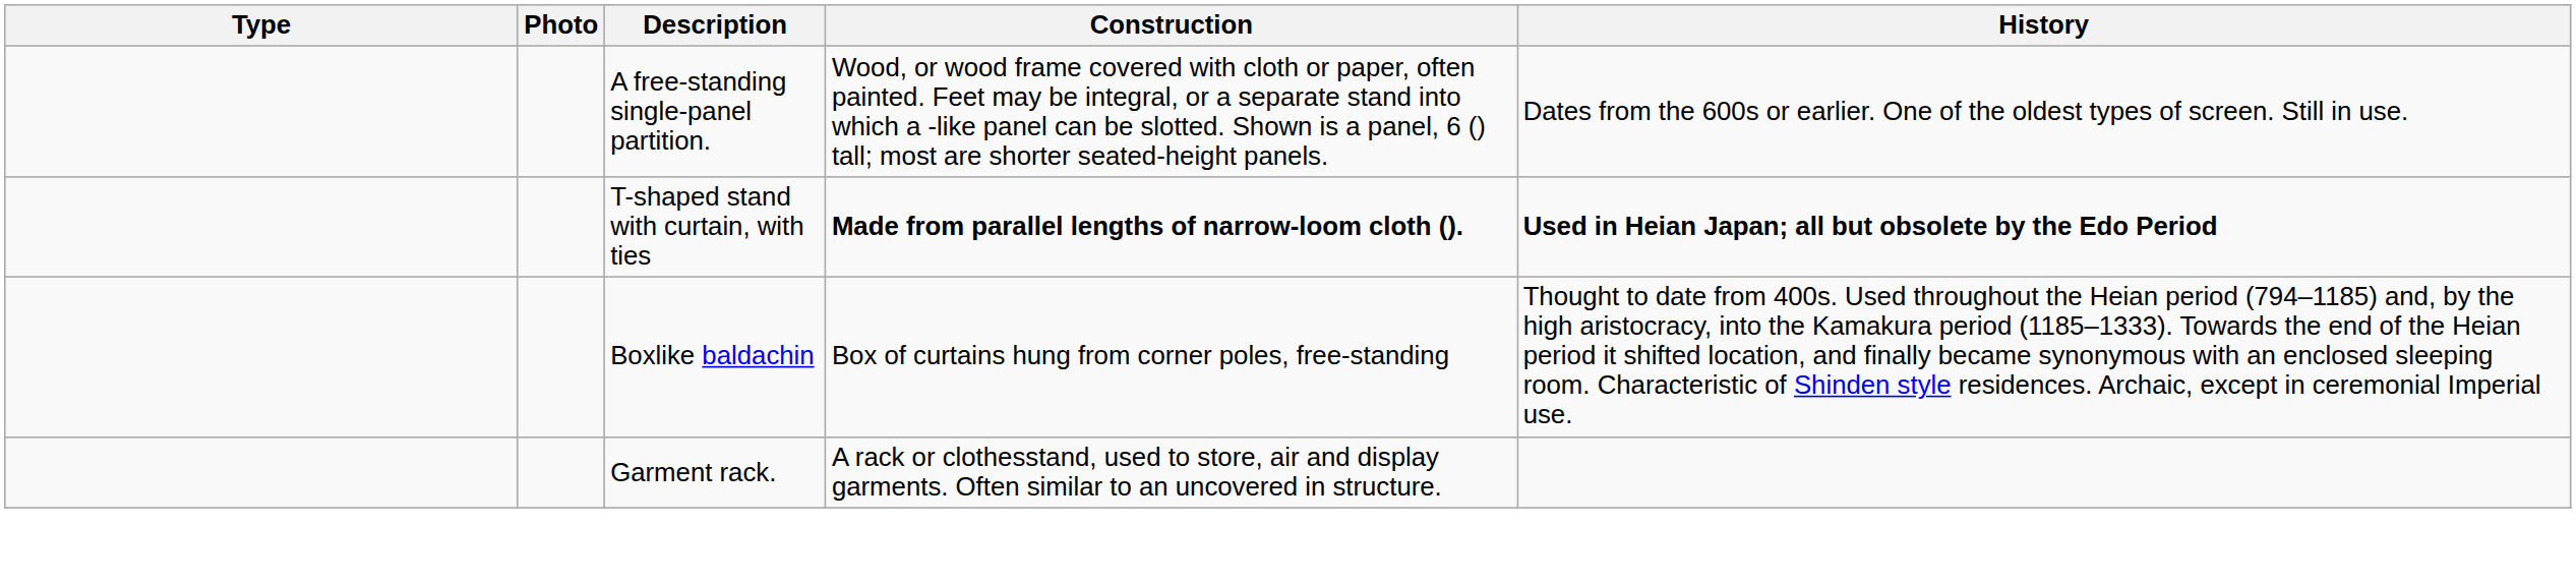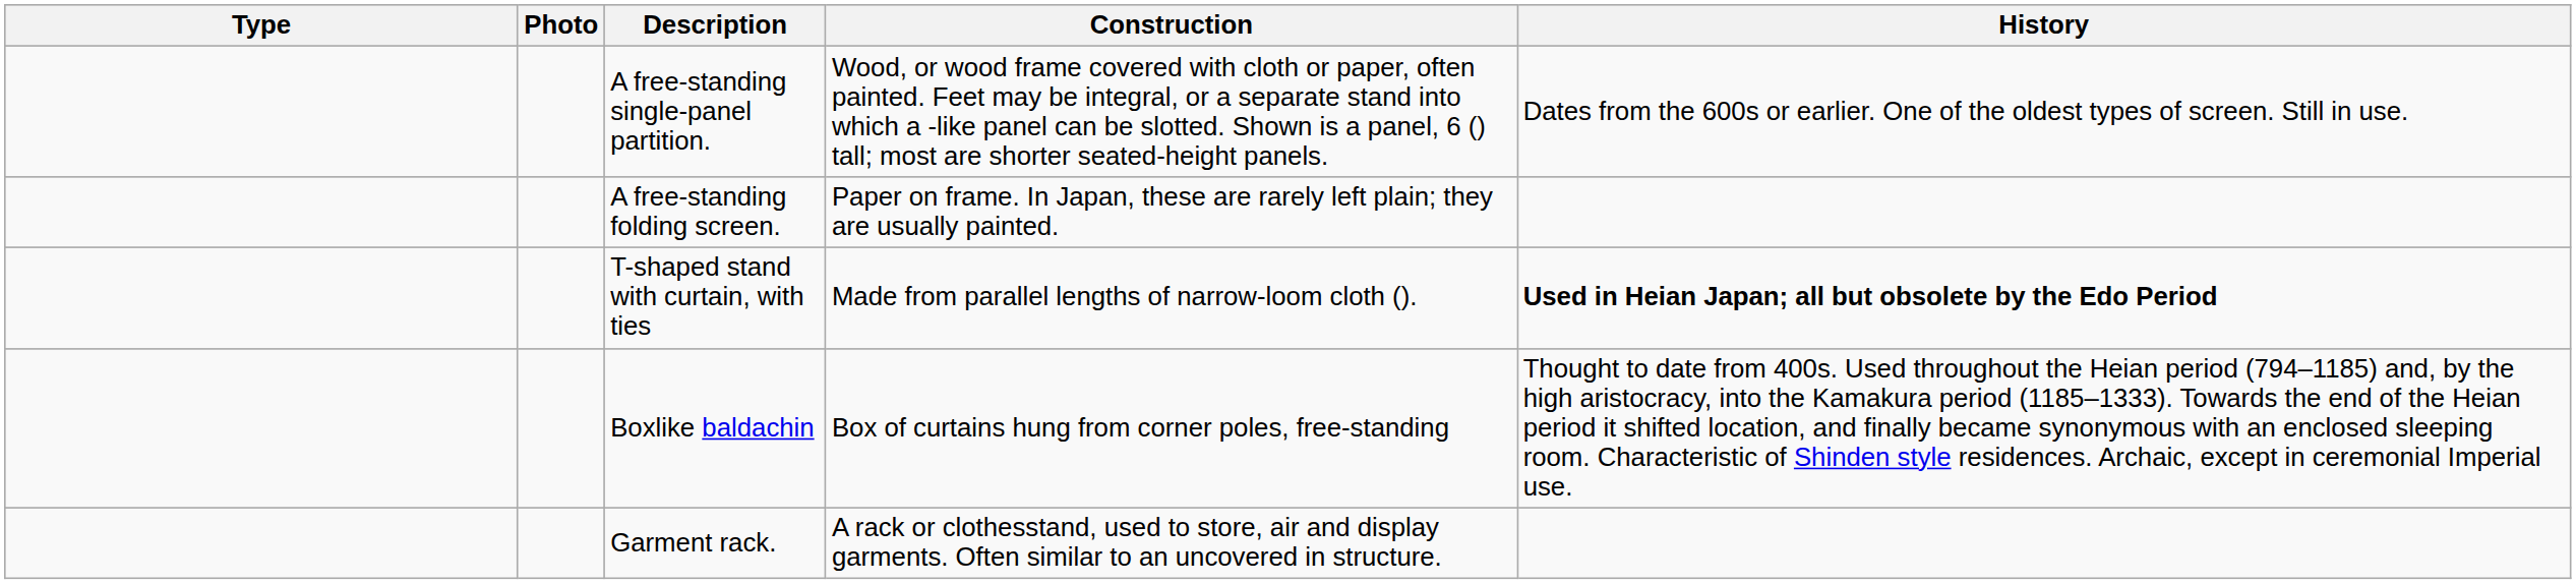+ row: A free-standing folding screen. | Paper on frame. In Japan, these are rarely left plain; they are usually painted.
T-shaped stand with curtain, with ties | Construction: bold -> normal
